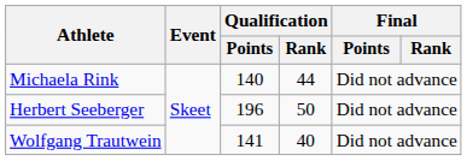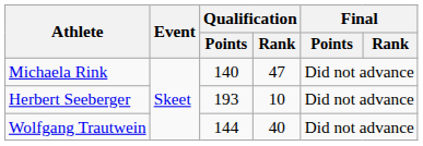Michaela Rink | Qualification / Rank: 44 -> 47
Herbert Seeberger | Qualification / Points: 196 -> 193
Herbert Seeberger | Qualification / Rank: 50 -> 10
Wolfgang Trautwein | Qualification / Points: 141 -> 144
